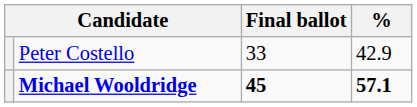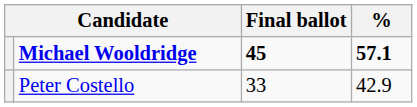rows swapped: Michael Wooldridge <-> Peter Costello
